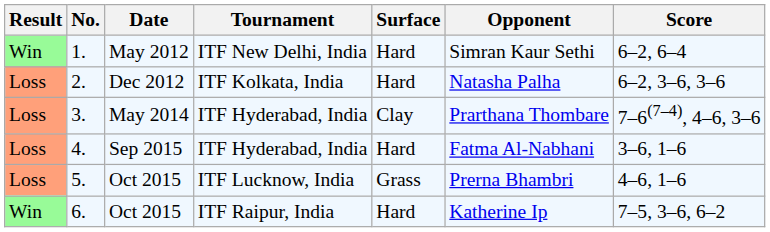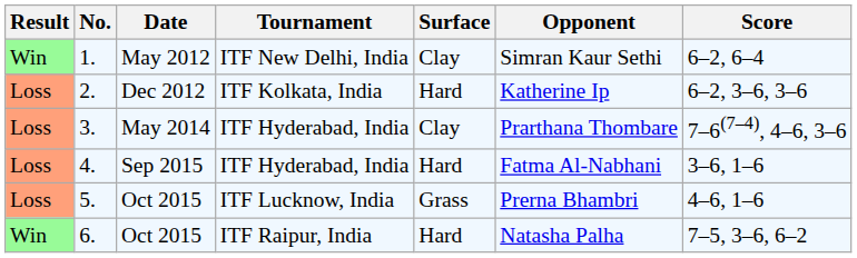1. | Surface: Hard -> Clay
2. | Opponent: Natasha Palha -> Katherine Ip
6. | Opponent: Katherine Ip -> Natasha Palha
